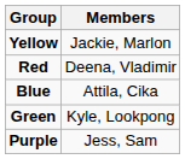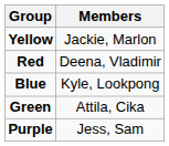Blue | Members: Attila, Cika -> Kyle, Lookpong
Green | Members: Kyle, Lookpong -> Attila, Cika
